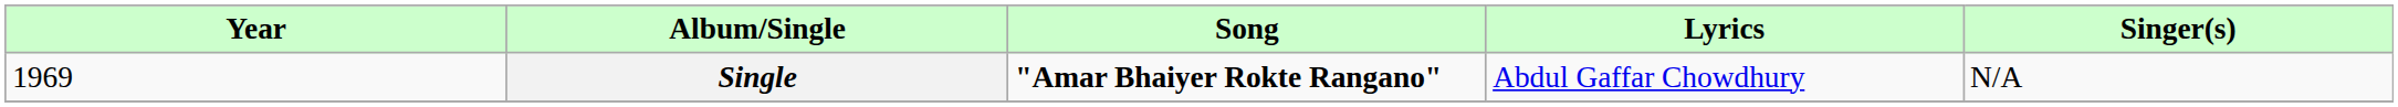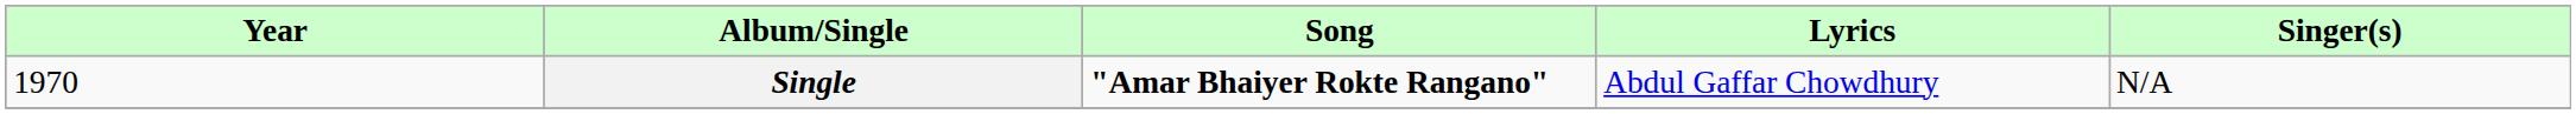Single | Year: 1969 -> 1970
